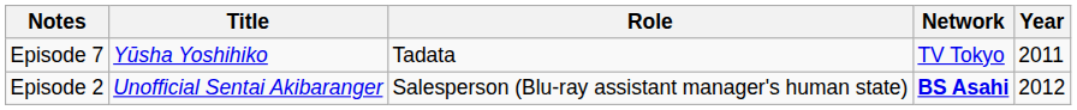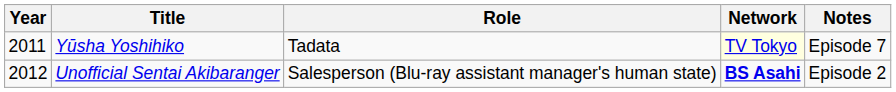columns swapped: Year <-> Notes
Yūsha Yoshihiko | Network: no background -> lightyellow background
